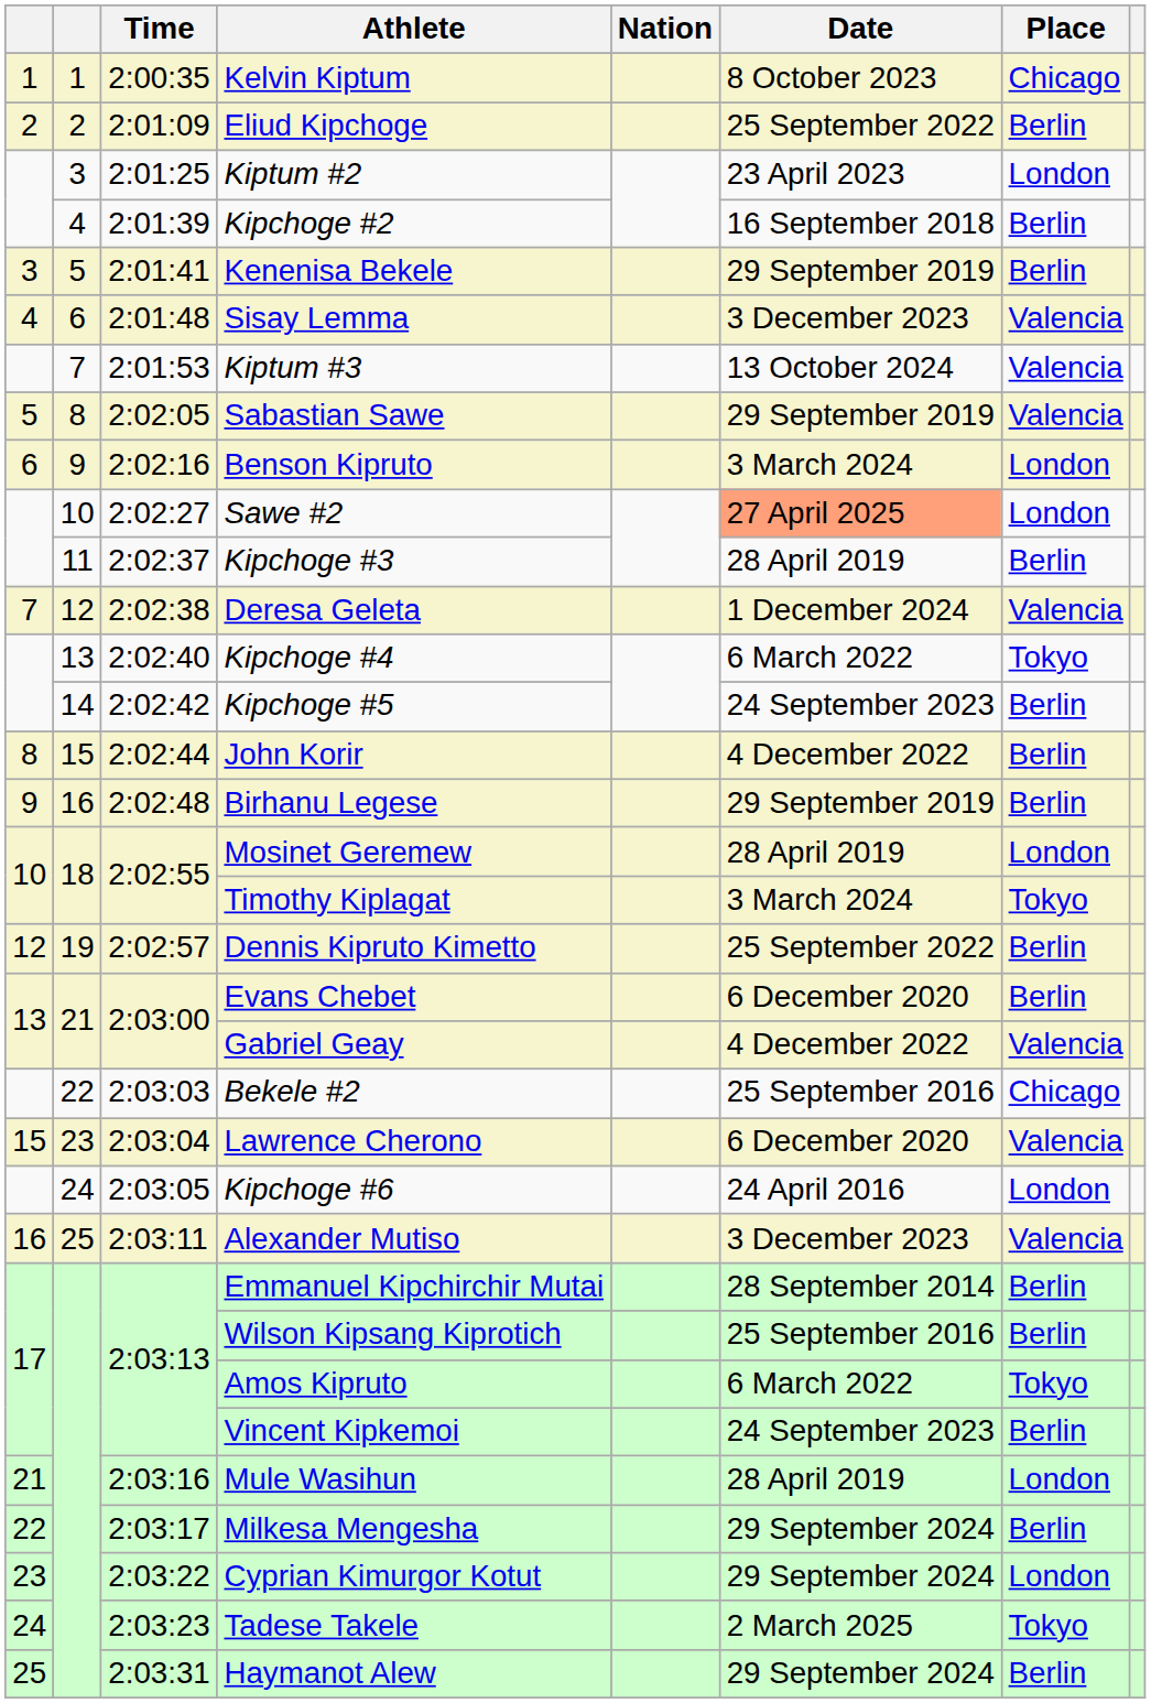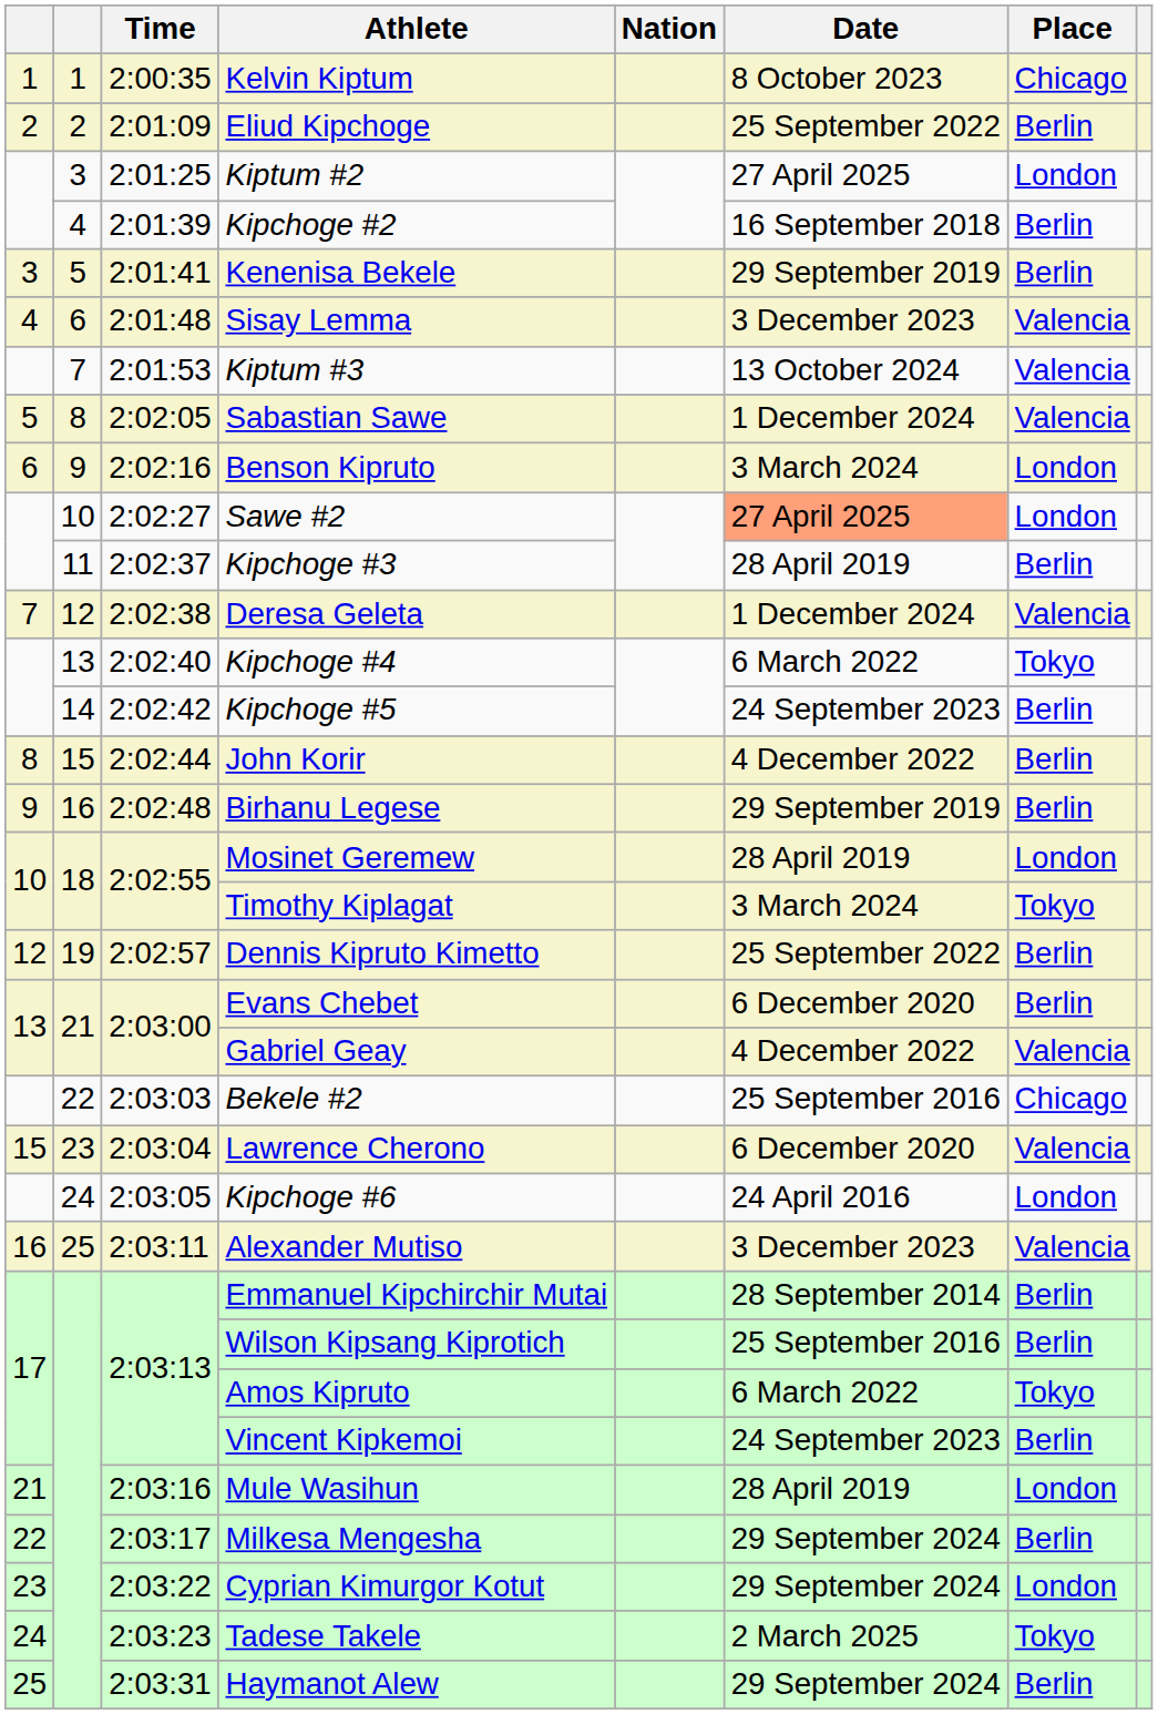Kiptum #2 | Date: 23 April 2023 -> 27 April 2025
Sabastian Sawe | Date: 29 September 2019 -> 1 December 2024
